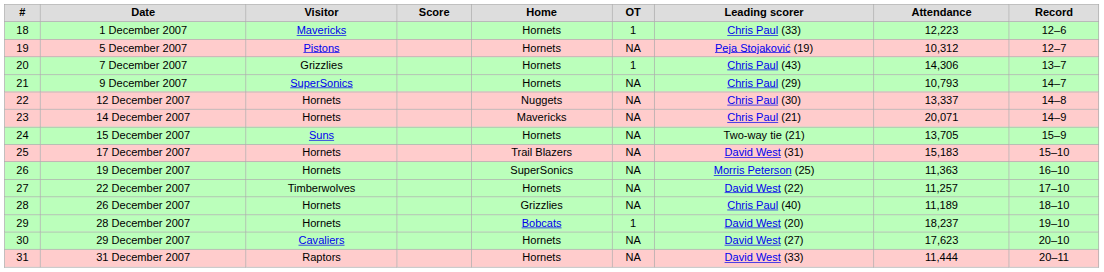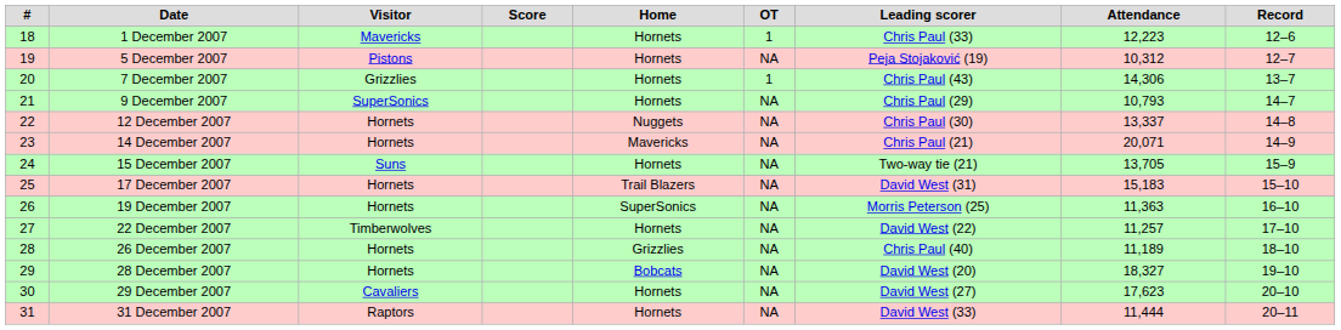28 December 2007 | OT: 1 -> NA
28 December 2007 | Attendance: 18,237 -> 18,327
